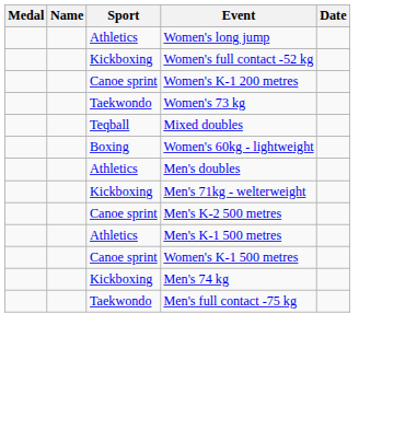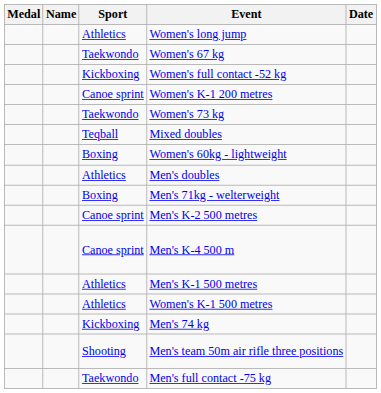+ row: Taekwondo | Women's 67 kg
Men's 71kg - welterweight | Sport: Kickboxing -> Boxing
+ row: Canoe sprint | Men's K-4 500 m
Women's K-1 500 metres | Sport: Canoe sprint -> Athletics
+ row: Shooting | Men's team 50m air rifle three positions
